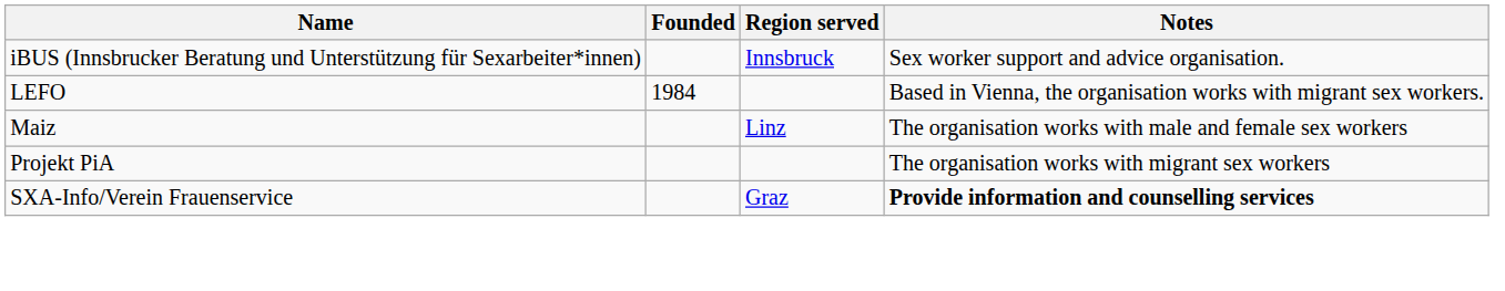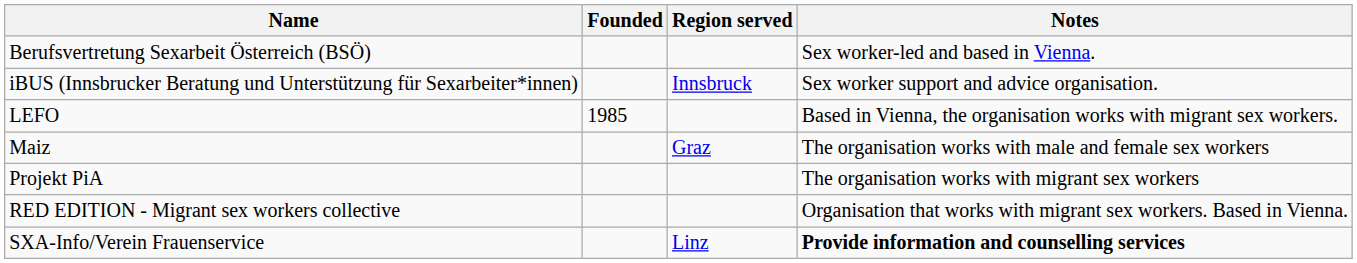+ row: Berufsvertretung Sexarbeit Österreich (BSÖ) | Sex worker-led and based in Vienna.
LEFO | Founded: 1984 -> 1985
Maiz | Region served: Linz -> Graz
+ row: RED EDITION - Migrant sex workers collective | Organisation that works with migrant sex workers. Based in Vienna.
SXA-Info/Verein Frauenservice | Region served: Graz -> Linz
